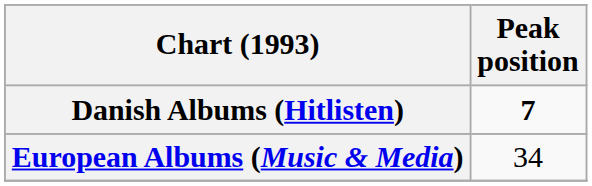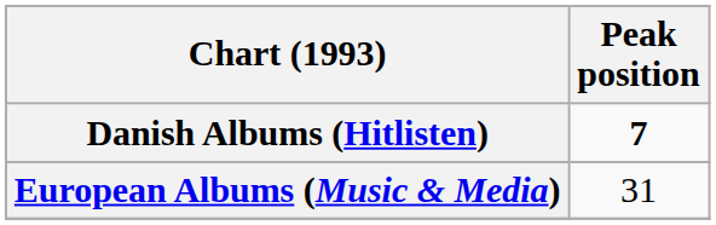European Albums (Music & Media) | Peak position: 34 -> 31
